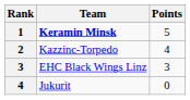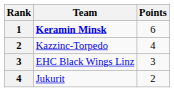Keramin Minsk | Points: 5 -> 6
Jukurit | Points: 0 -> 2
